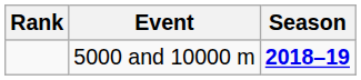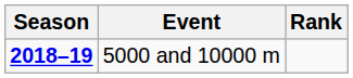columns swapped: Season <-> Rank
